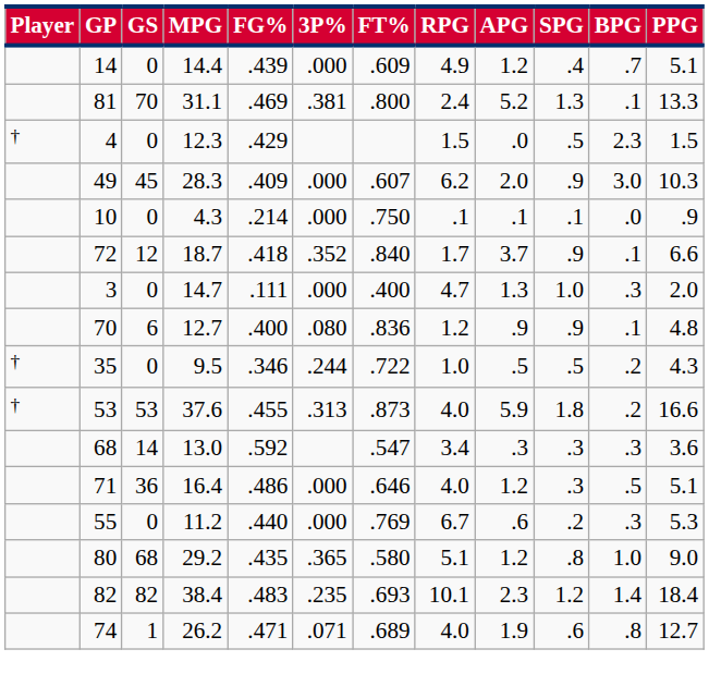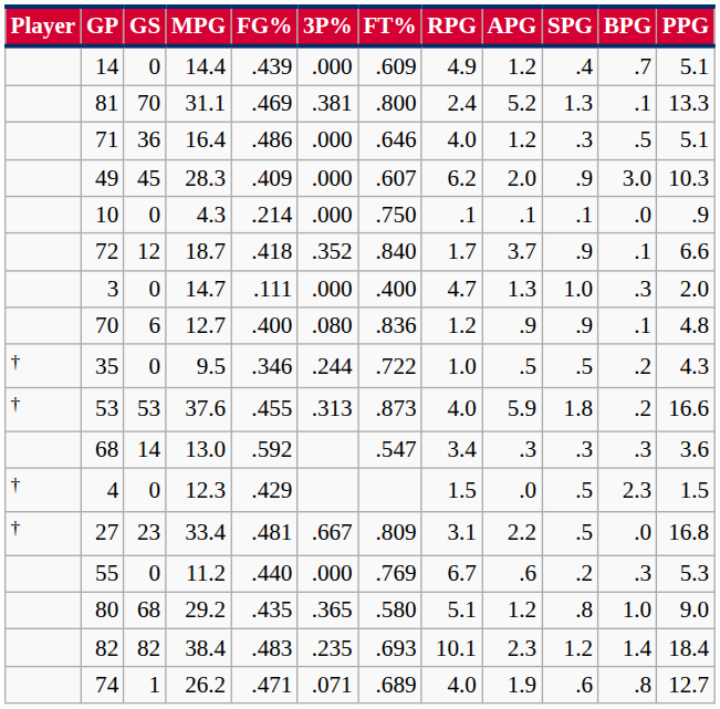rows swapped: 4 <-> 71
+ row: † | 27 | 23 | 33.4 | .481 | .667 | .809 | 3.1 | 2.2 | .5 | .0 | 16.8
